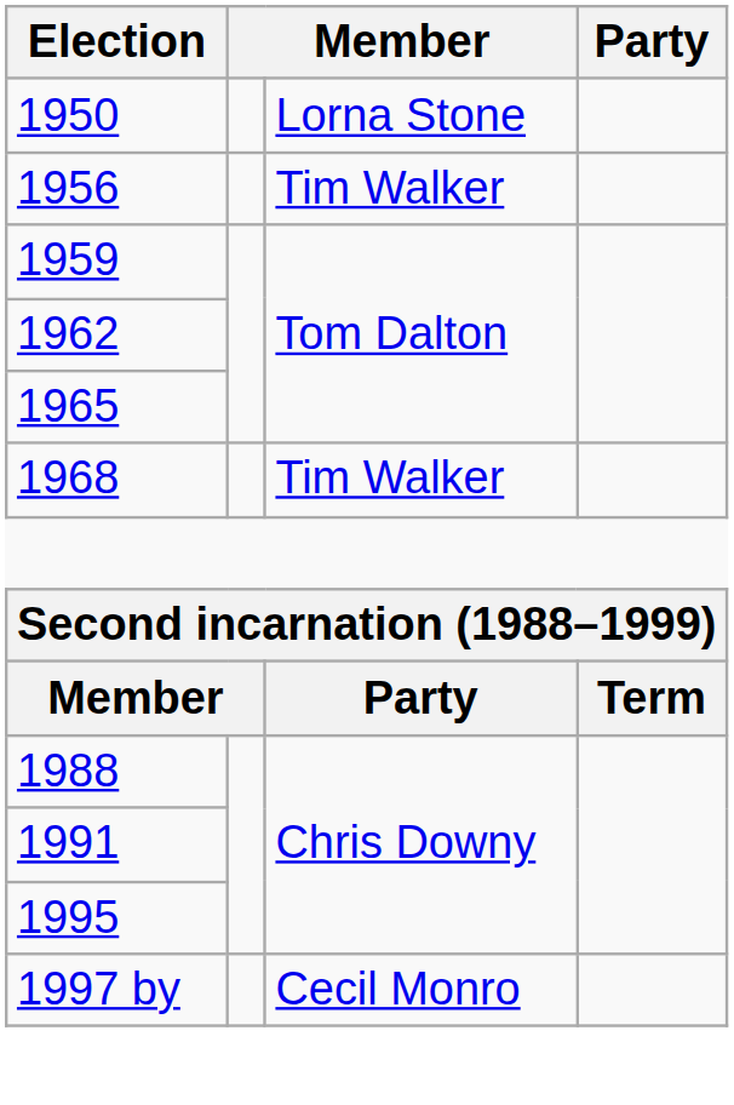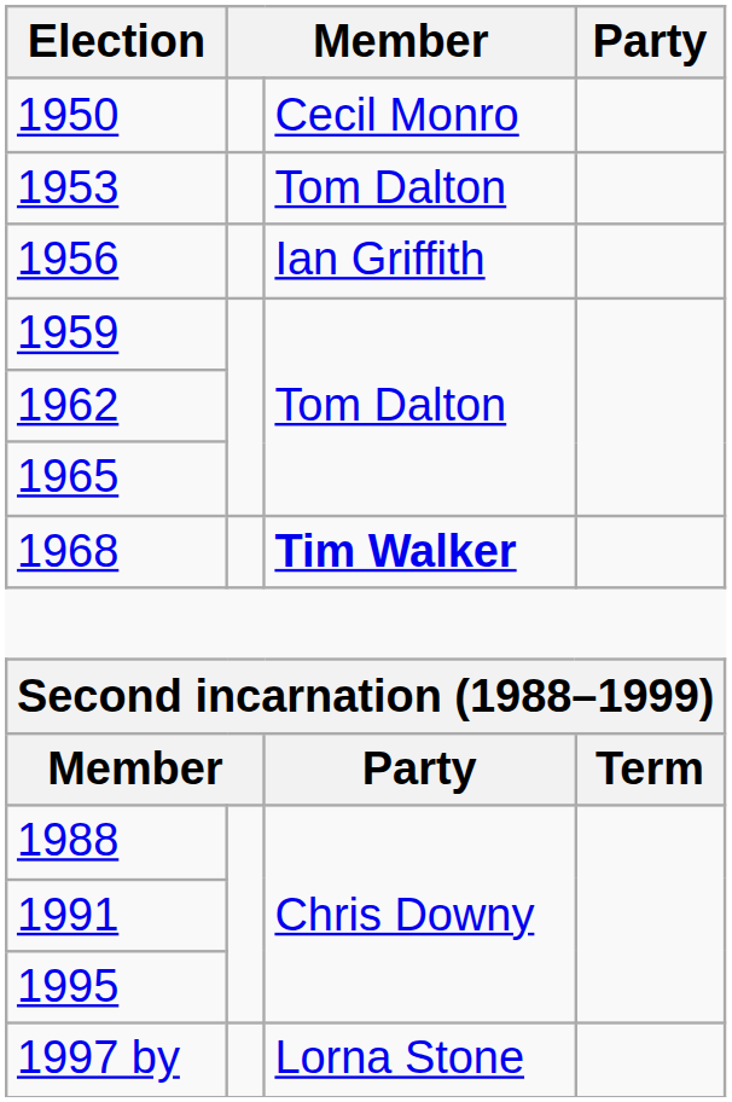1950 | column 3: Lorna Stone -> Cecil Monro
+ row: 1953 | Tom Dalton
1956 | column 3: Tim Walker -> Ian Griffith
1968 | column 3: normal -> bold
1997 by | column 3: Cecil Monro -> Lorna Stone
